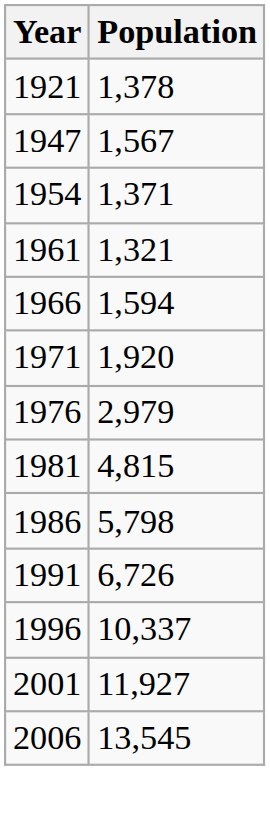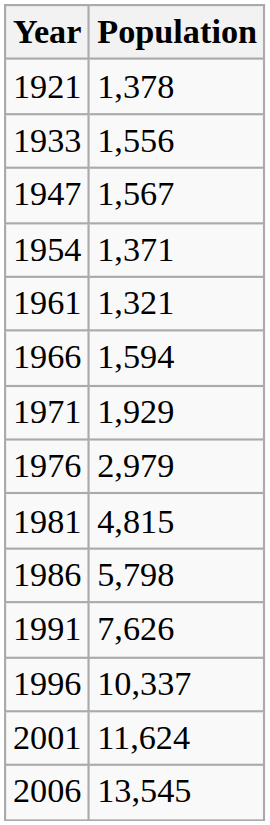+ row: 1933 | 1,556
1971 | Population: 1,920 -> 1,929
1991 | Population: 6,726 -> 7,626
2001 | Population: 11,927 -> 11,624
